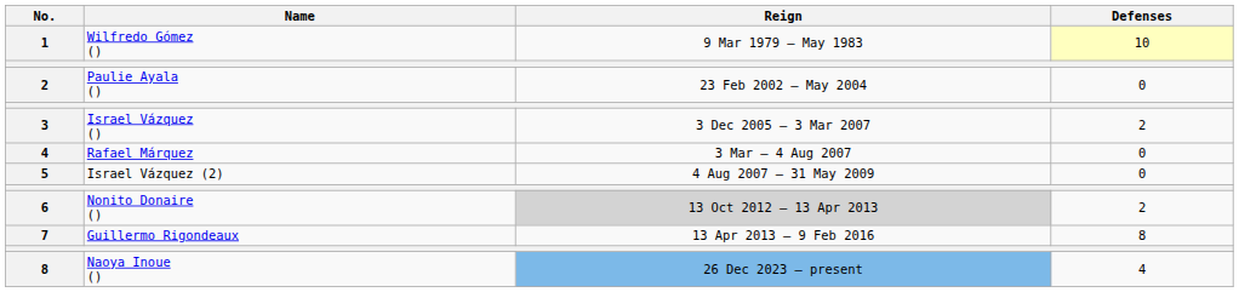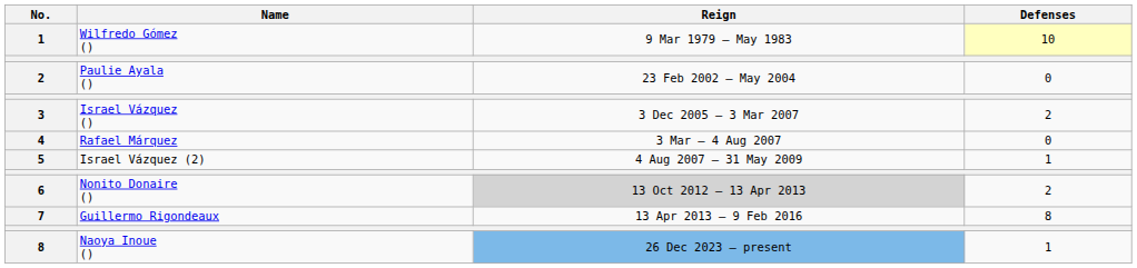Israel Vázquez (2) | Defenses: 0 -> 1
Naoya Inoue () | Defenses: 4 -> 1
